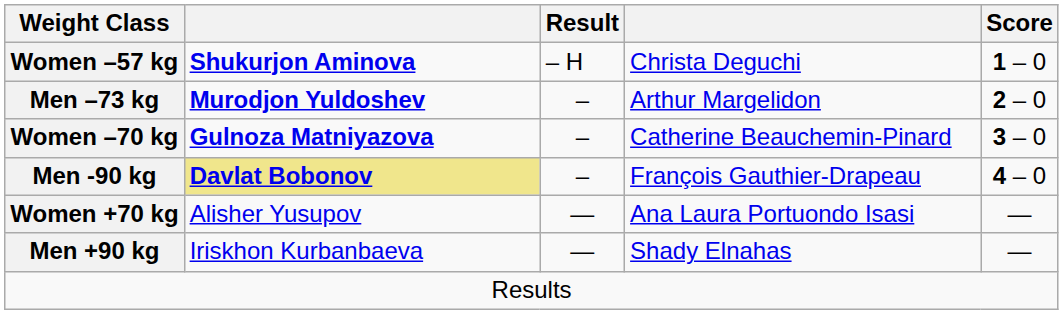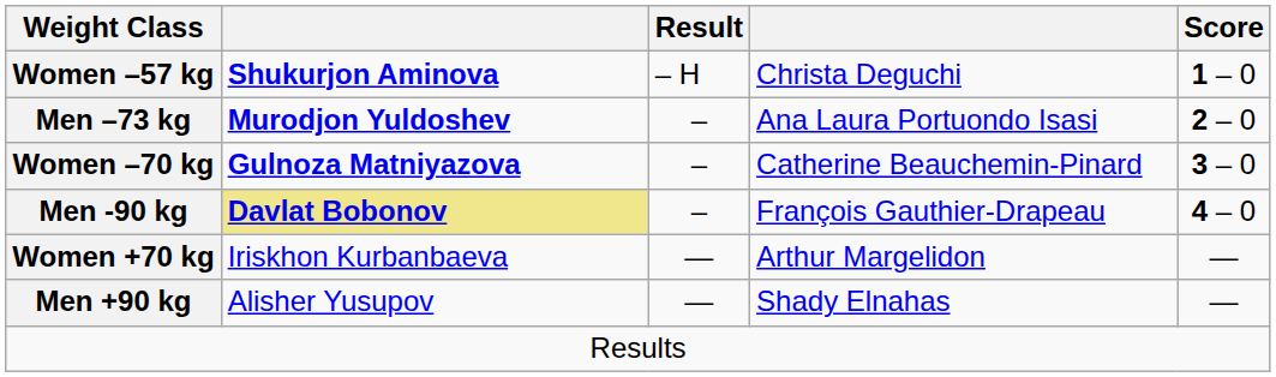Men –73 kg | column 4: Arthur Margelidon -> Ana Laura Portuondo Isasi
Women +70 kg | column 2: Alisher Yusupov -> Iriskhon Kurbanbaeva
Women +70 kg | column 4: Ana Laura Portuondo Isasi -> Arthur Margelidon
Men +90 kg | column 2: Iriskhon Kurbanbaeva -> Alisher Yusupov
